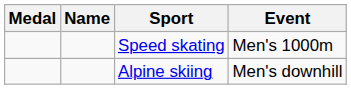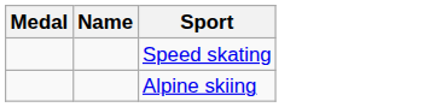- column: Event | Men's 1000m | Men's downhill
